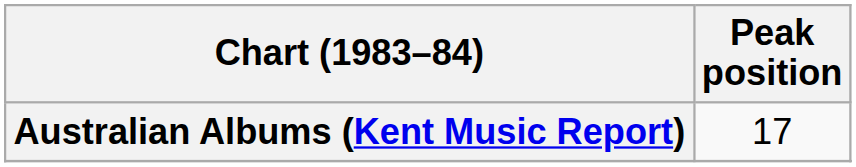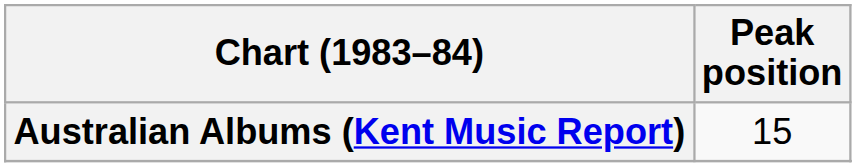Australian Albums (Kent Music Report) | Peak position: 17 -> 15
